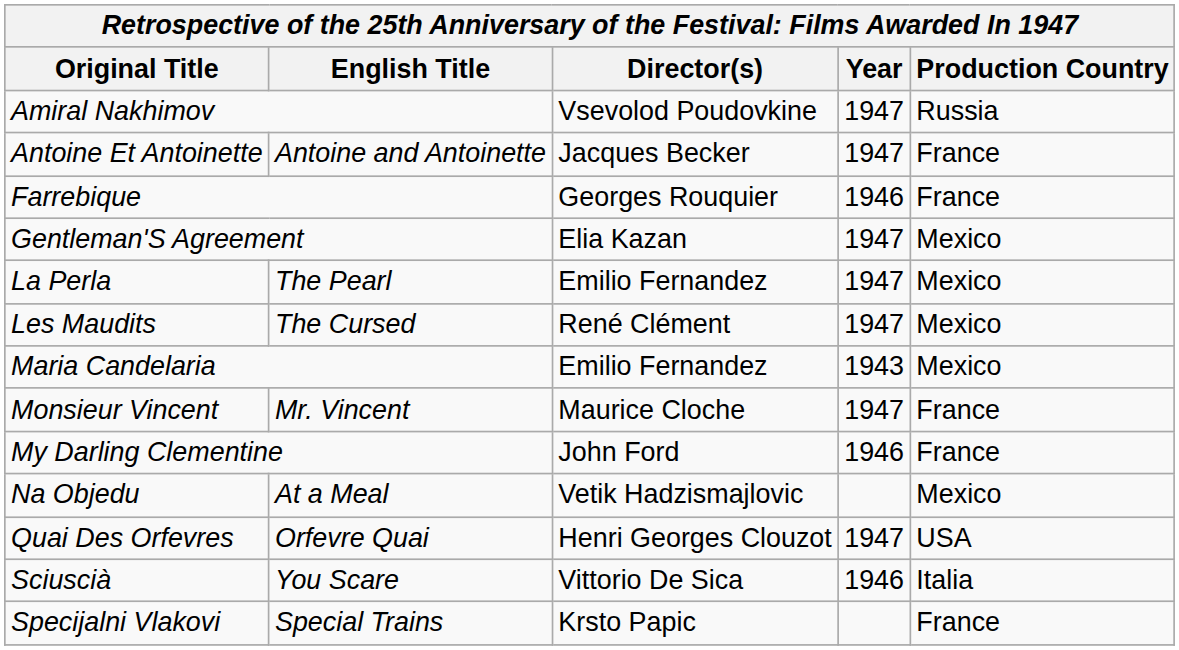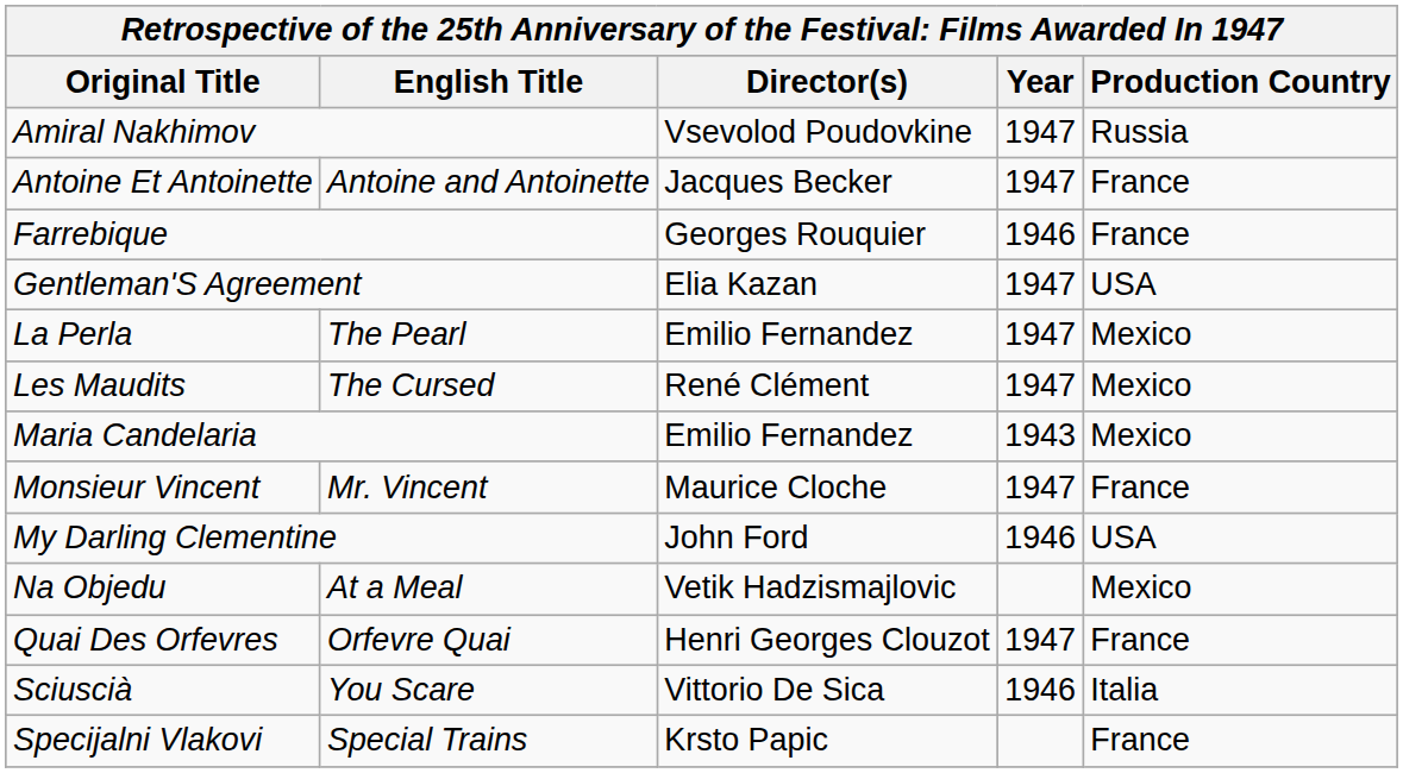Gentleman'S Agreement | Production Country: Mexico -> USA
My Darling Clementine | Production Country: France -> USA
Quai Des Orfevres | Production Country: USA -> France
